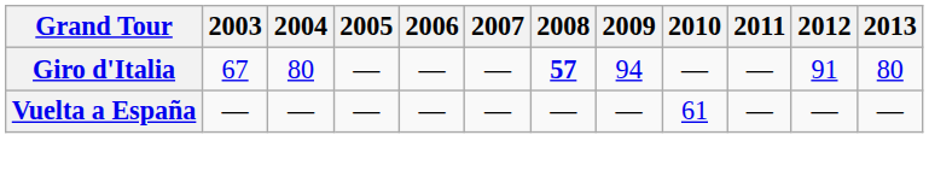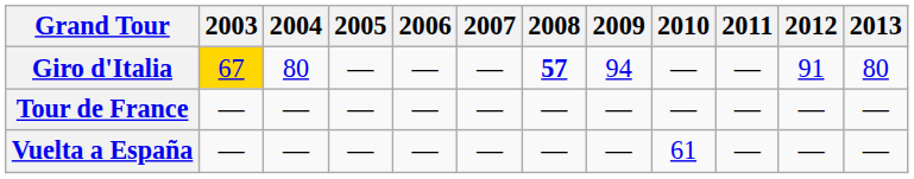Giro d'Italia | 2003: no background -> gold background
+ row: Tour de France | — | — | — | — | — | — | — | — | — | — | —
